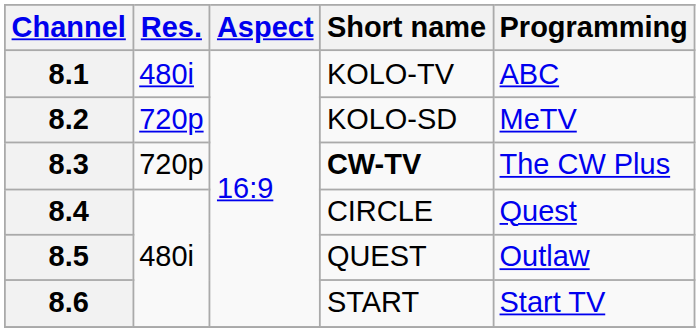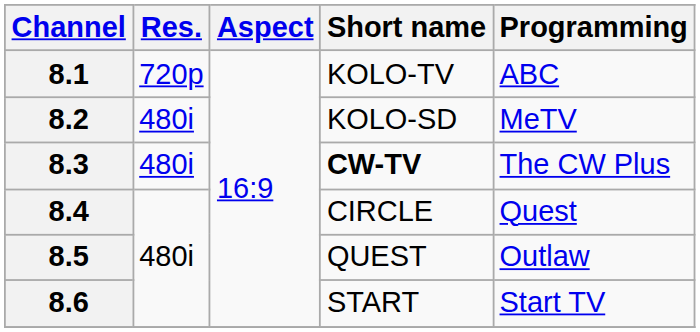8.1 | Res.: 480i -> 720p
8.2 | Res.: 720p -> 480i
8.3 | Res.: 720p -> 480i
